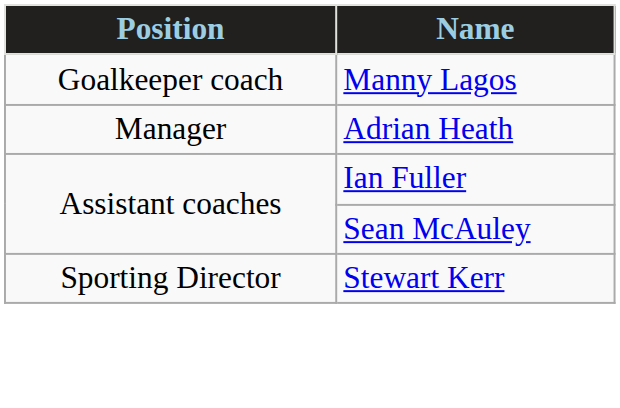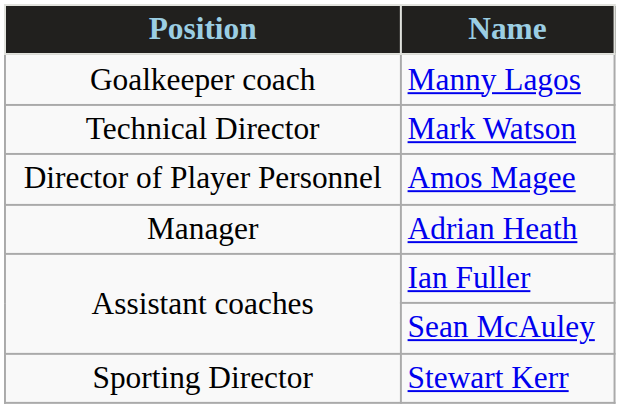+ row: Technical Director | Mark Watson
+ row: Director of Player Personnel | Amos Magee
